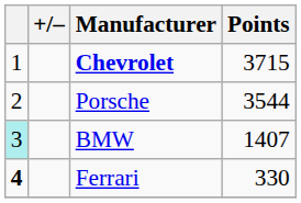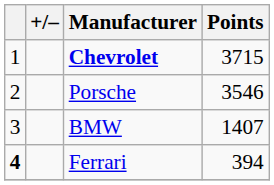Porsche | Points: 3544 -> 3546
BMW | column 1: paleturquoise background -> no background
Ferrari | Points: 330 -> 394
